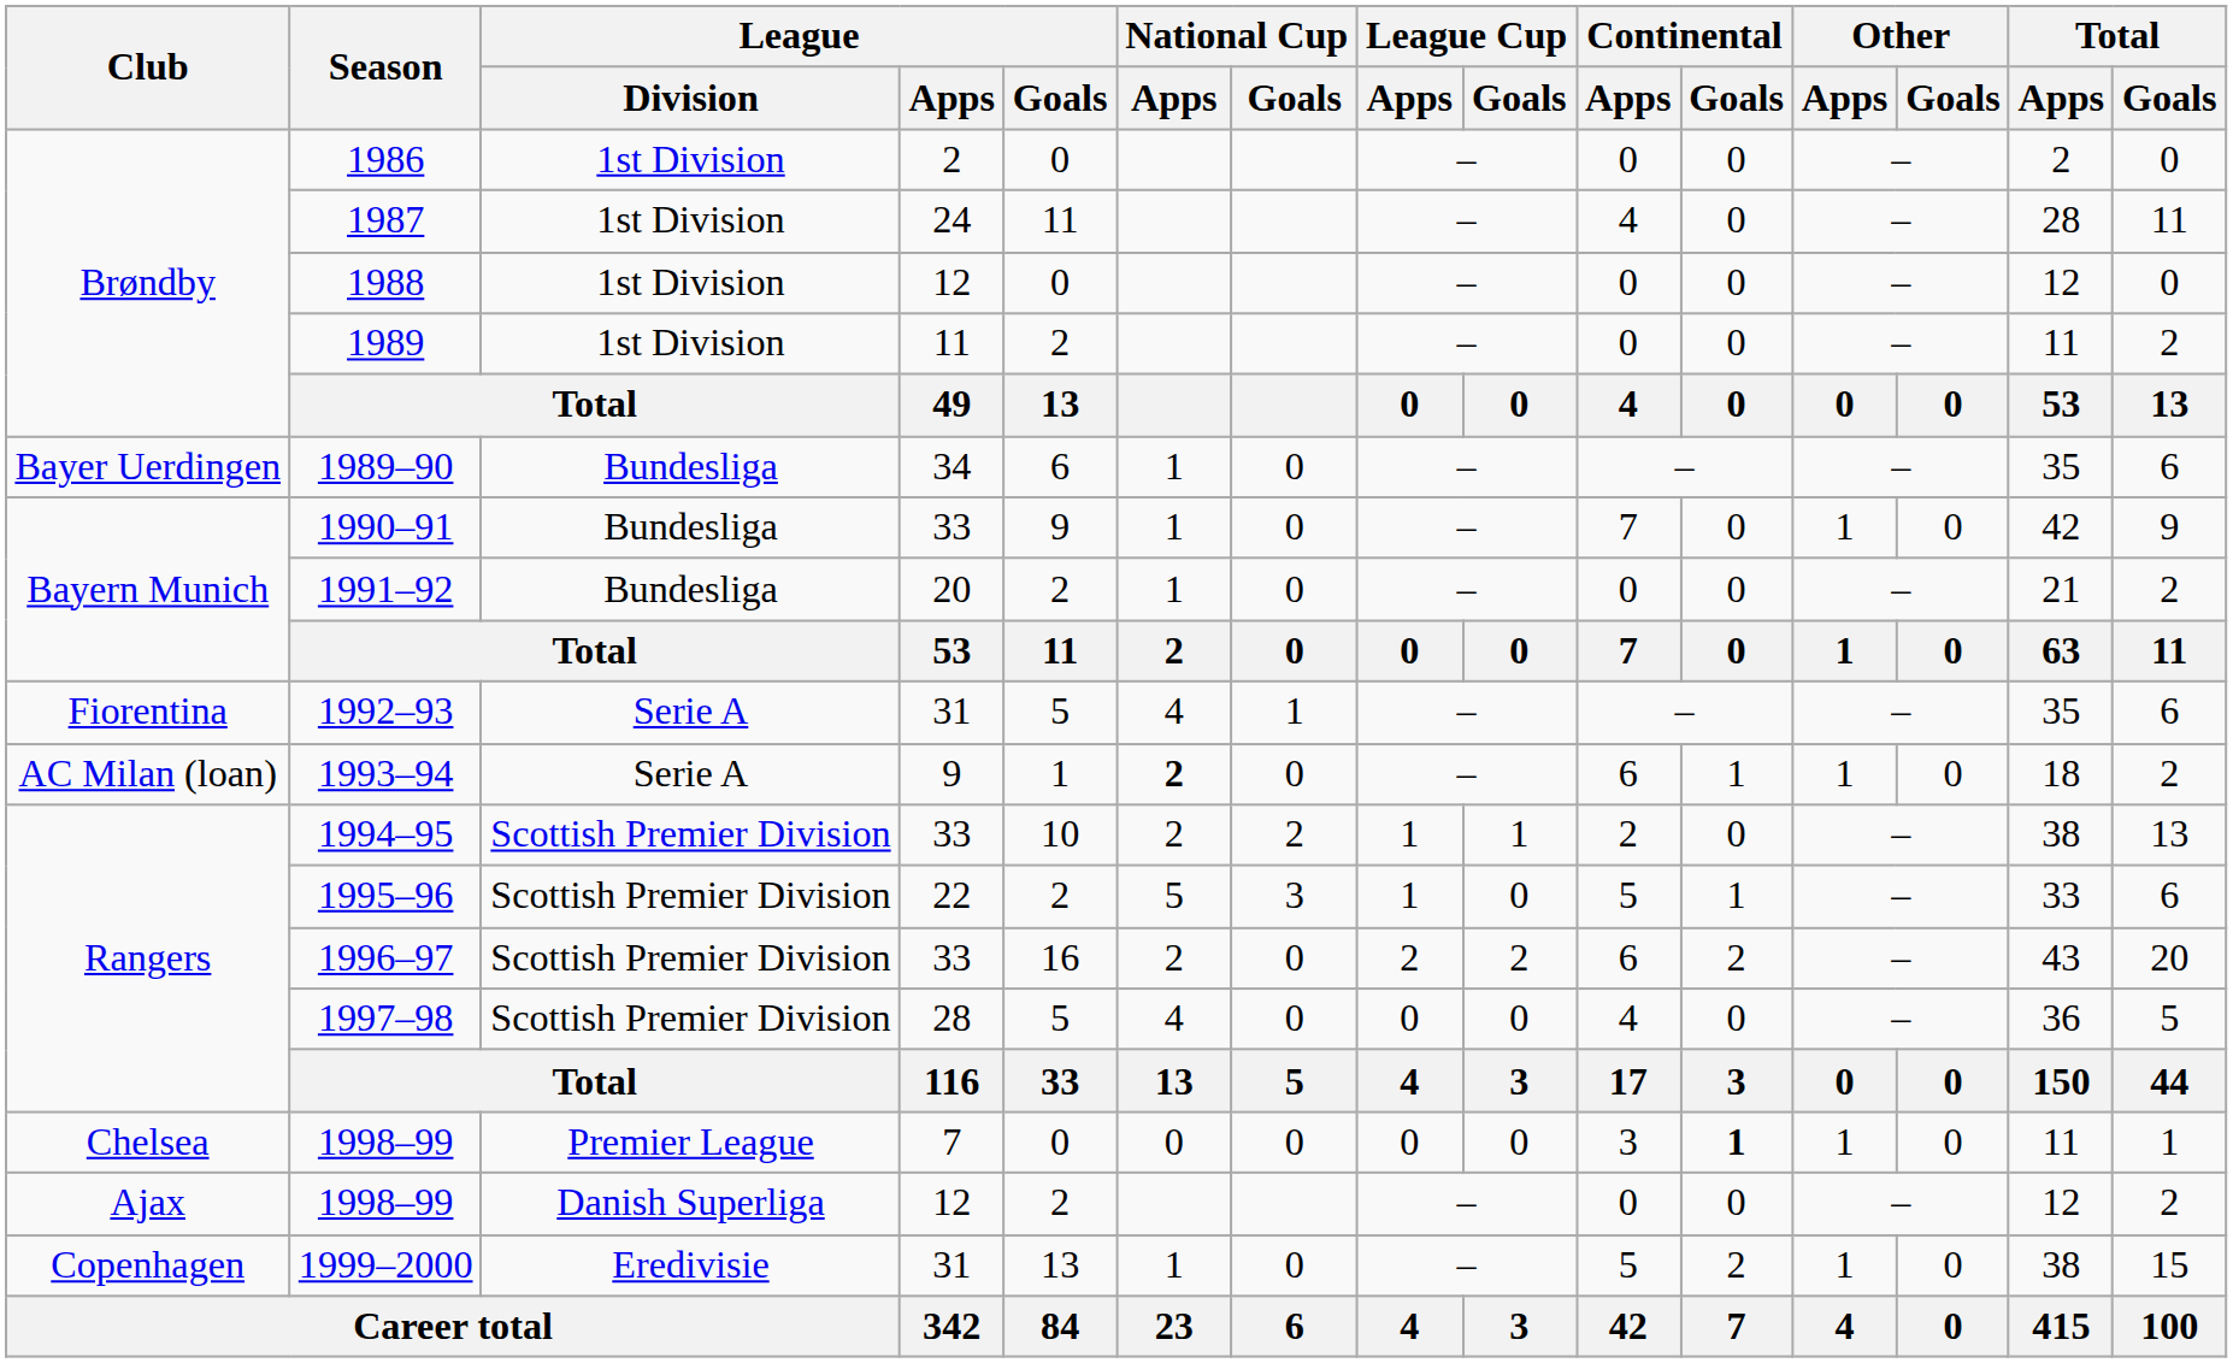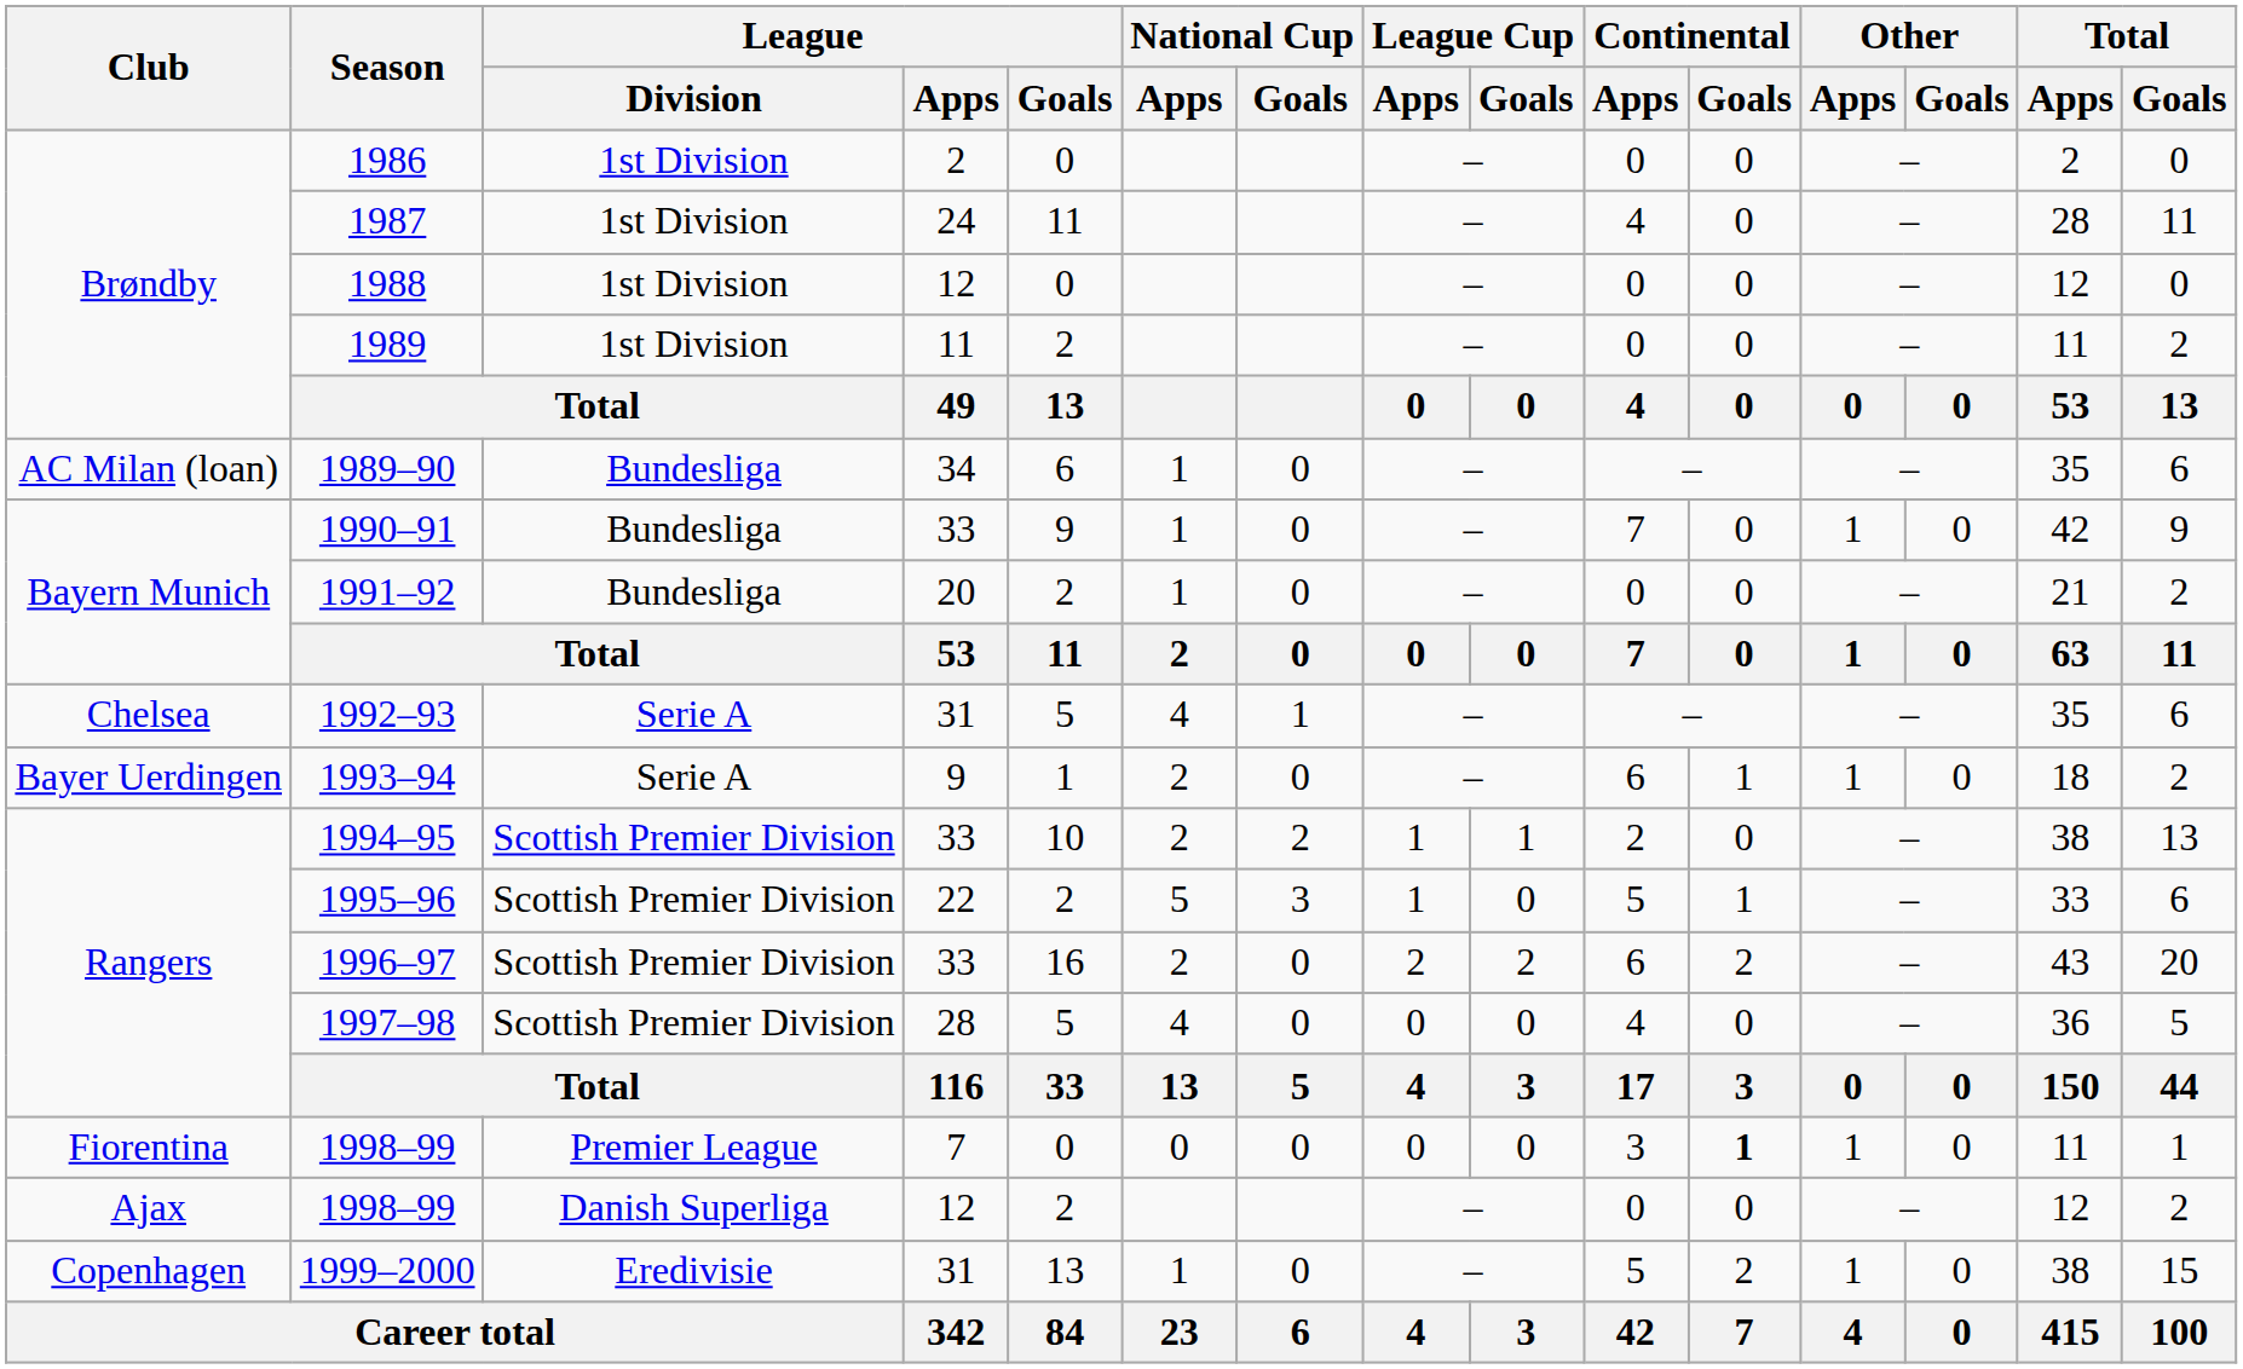1989–90 | Club: Bayer Uerdingen -> AC Milan (loan)
1992–93 | Club: Fiorentina -> Chelsea
1993–94 | Club: AC Milan (loan) -> Bayer Uerdingen
1993–94 | National Cup / Apps: bold -> normal
1998–99 / 7 | Club: Chelsea -> Fiorentina
